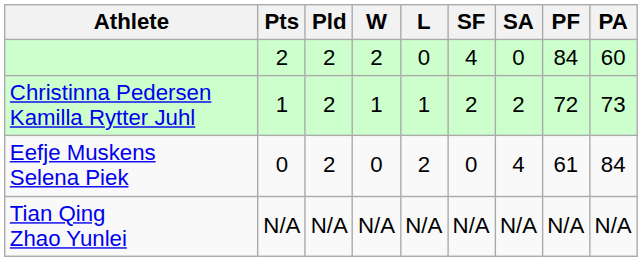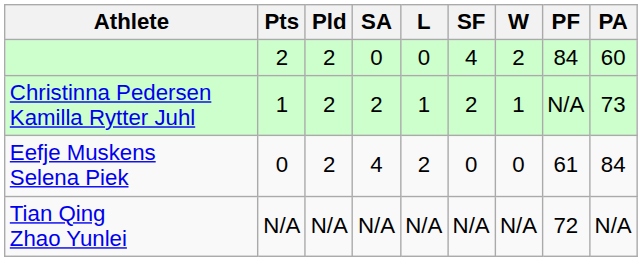columns swapped: W <-> SA
Christinna Pedersen Kamilla Rytter Juhl | PF: 72 -> N/A
Tian Qing Zhao Yunlei | PF: N/A -> 72
